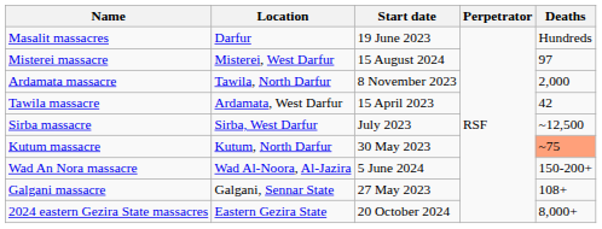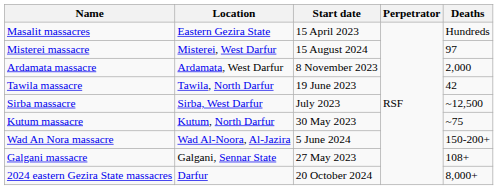Masalit massacres | Location: Darfur -> Eastern Gezira State
Masalit massacres | Start date: 19 June 2023 -> 15 April 2023
Ardamata massacre | Location: Tawila, North Darfur -> Ardamata, West Darfur
Tawila massacre | Location: Ardamata, West Darfur -> Tawila, North Darfur
Tawila massacre | Start date: 15 April 2023 -> 19 June 2023
Kutum massacre | Deaths: lightsalmon background -> no background
2024 eastern Gezira State massacres | Location: Eastern Gezira State -> Darfur
